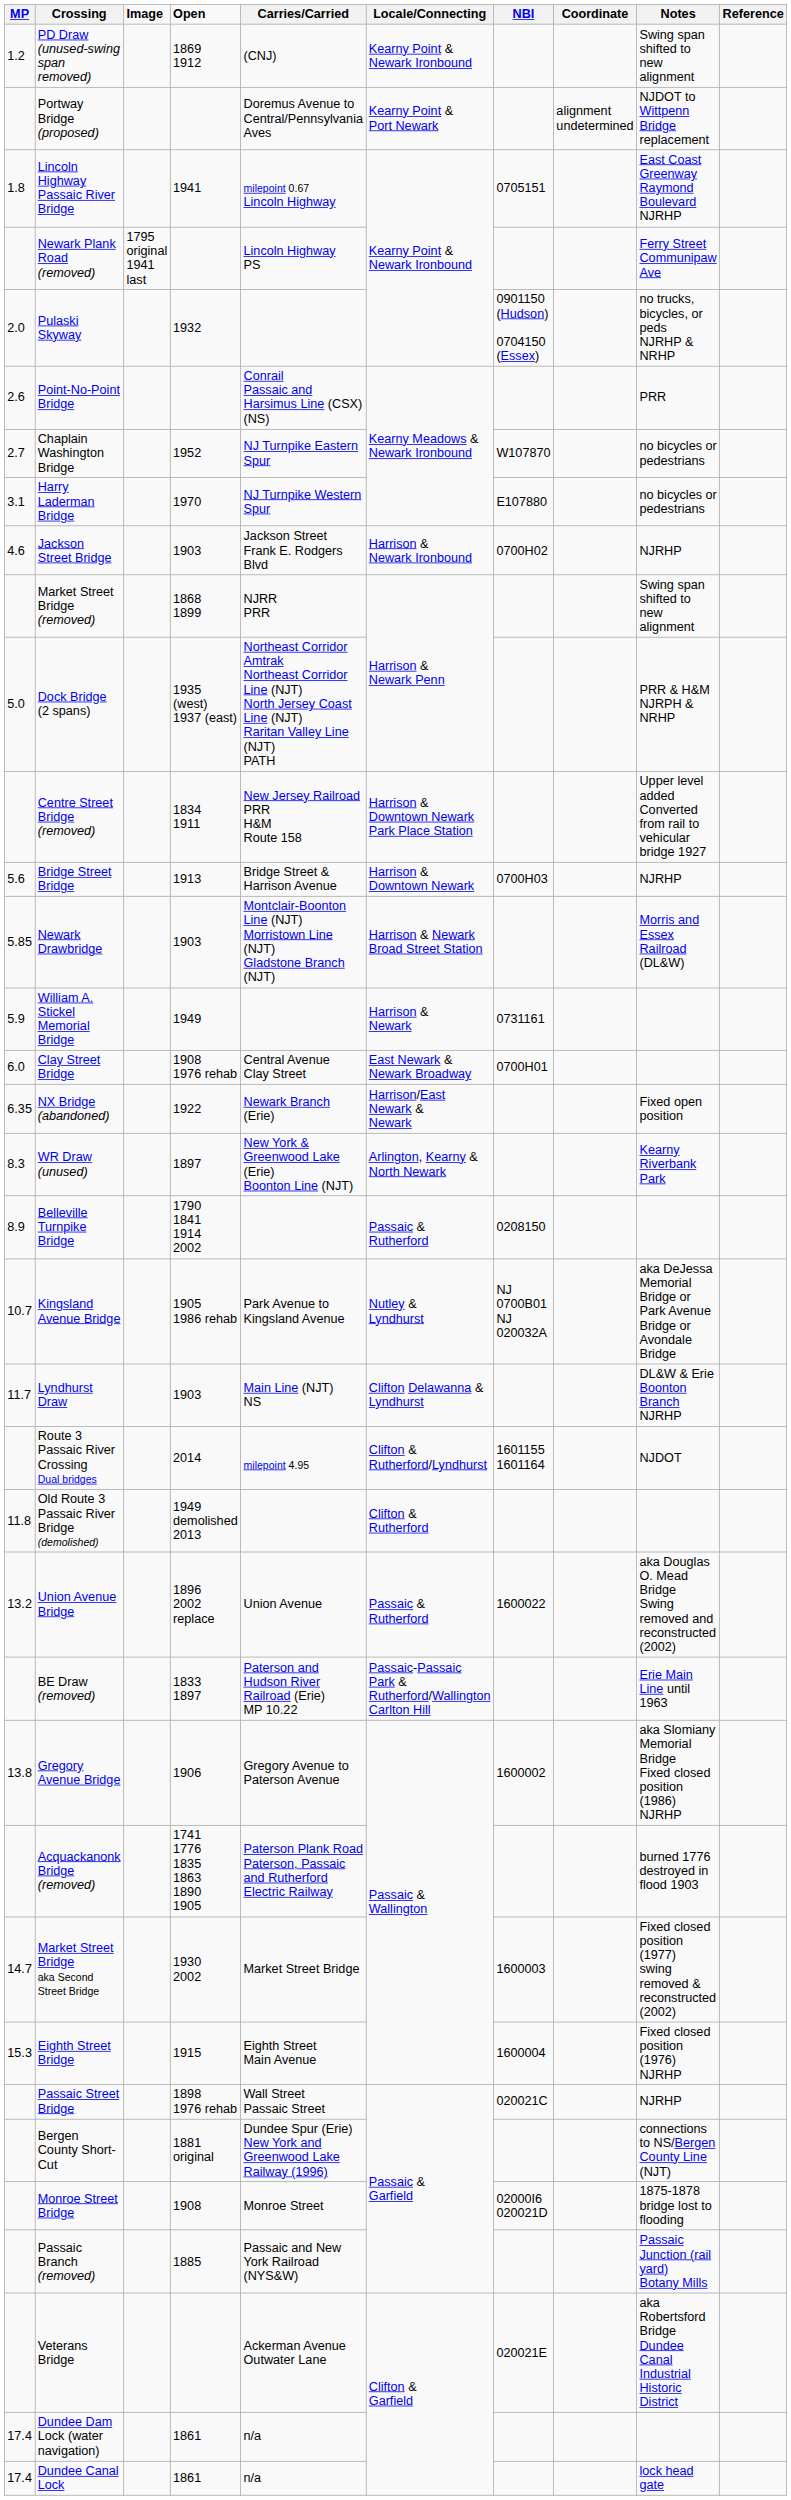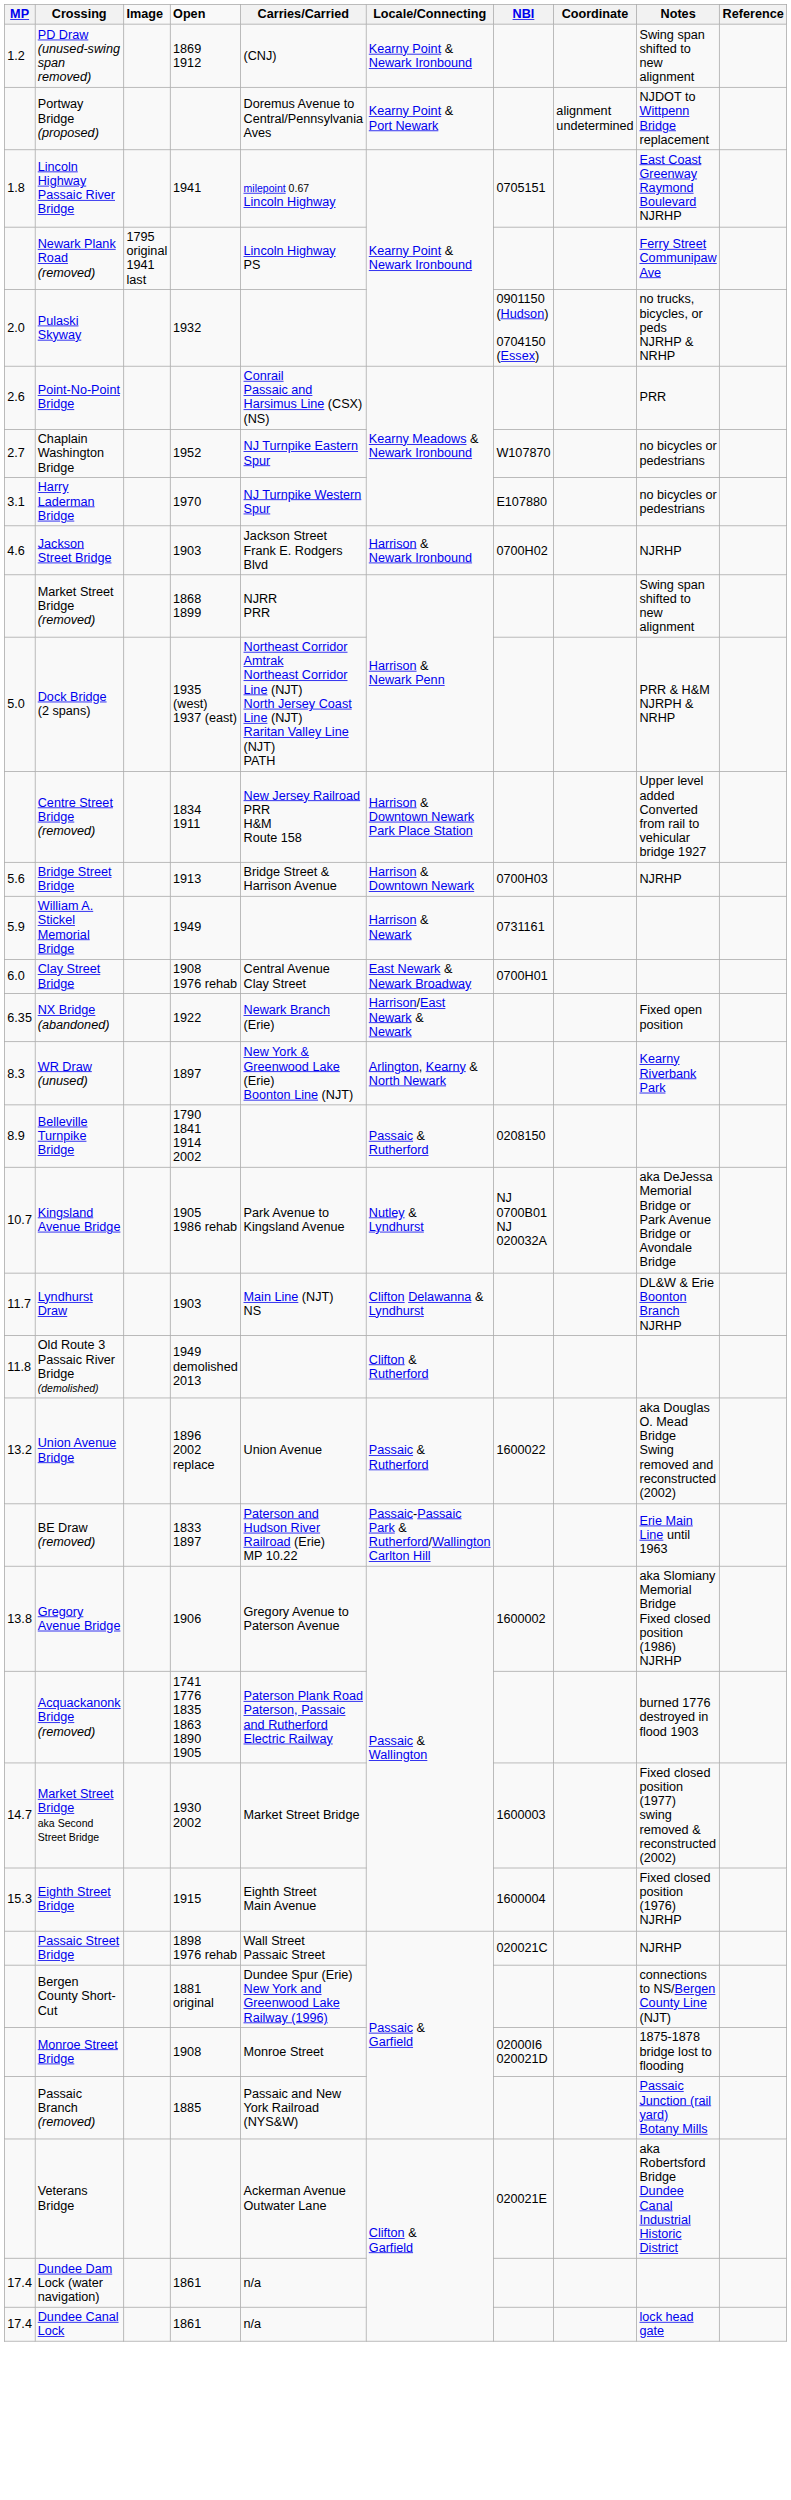- row: 5.85 | Newark Drawbridge | 1903 | Montclair-Boonton Line (NJT) Morristown Line (NJT) Gladstone Branch (NJT) | Harrison & Newark Broad Street Station | Morris and Essex Railroad (DL&W)
- row: Route 3 Passaic River Crossing Dual bridges | 2014 | milepoint 4.95 | Clifton & Rutherford/Lyndhurst | 1601155 1601164 | NJDOT
